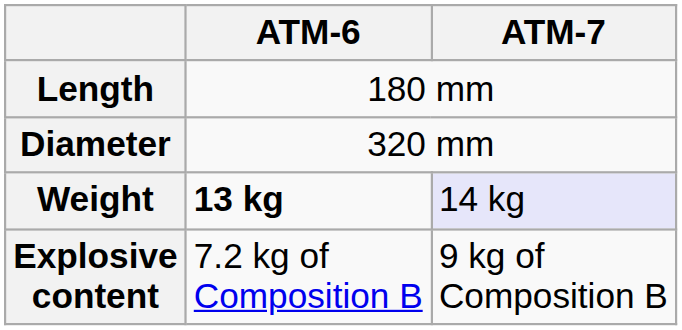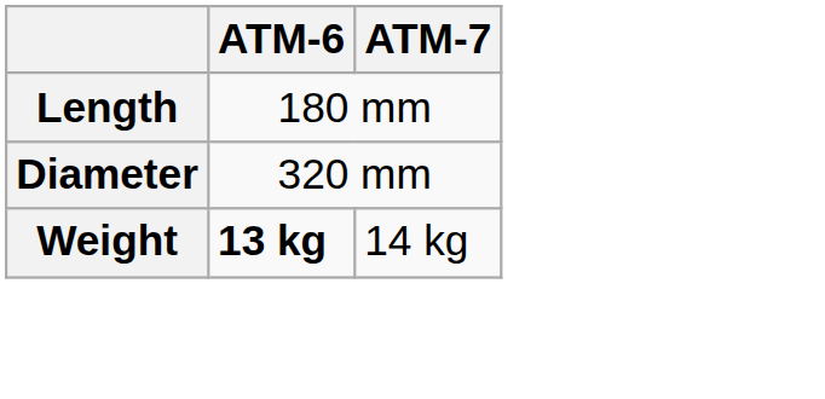Weight | ATM-7: lavender background -> no background
- row: Explosive content | 7.2 kg of Composition B | 9 kg of Composition B
